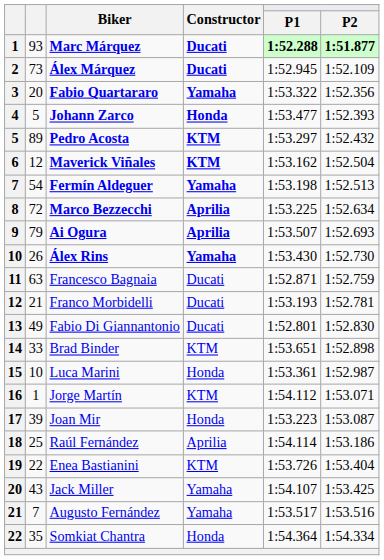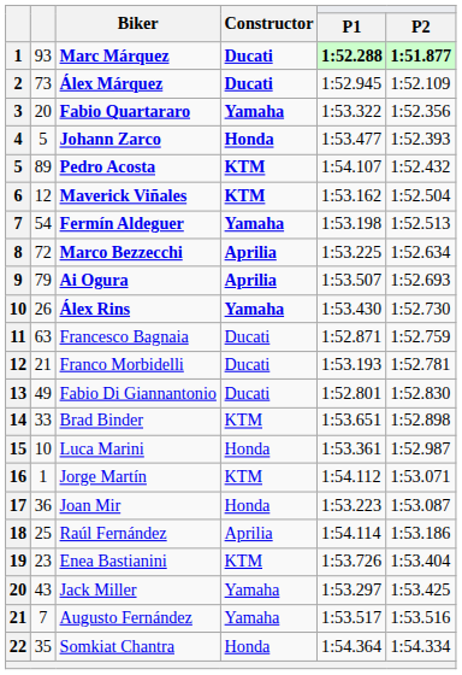Pedro Acosta | P1: 1:53.297 -> 1:54.107
Joan Mir | column 2: 39 -> 36
Enea Bastianini | column 2: 22 -> 23
Jack Miller | P1: 1:54.107 -> 1:53.297
